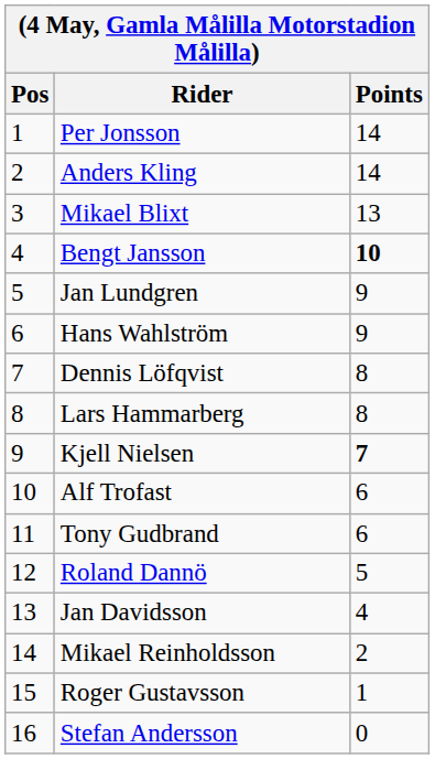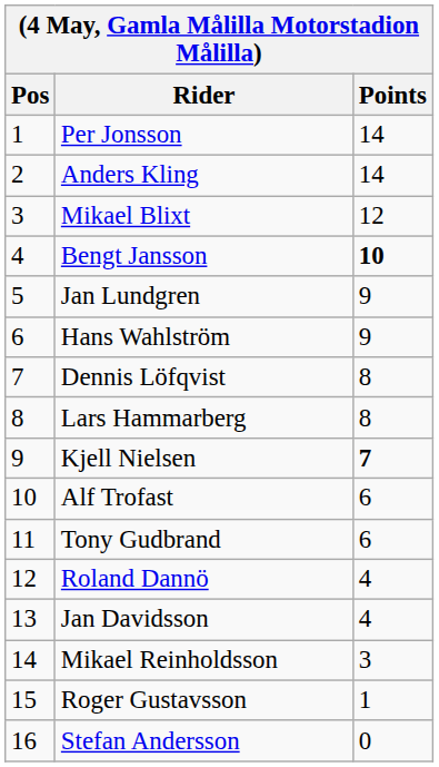Mikael Blixt | Points: 13 -> 12
Roland Dannö | Points: 5 -> 4
Mikael Reinholdsson | Points: 2 -> 3
